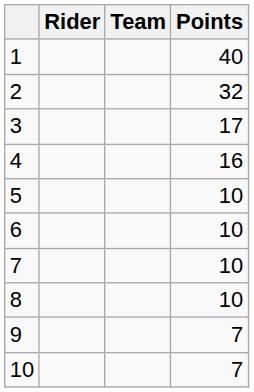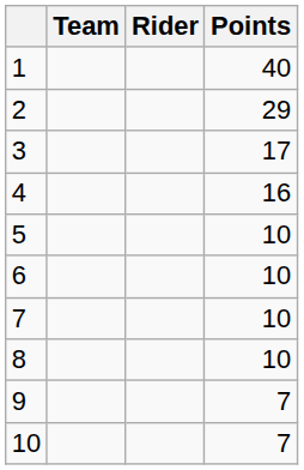columns swapped: Rider <-> Team
2 | Points: 32 -> 29
